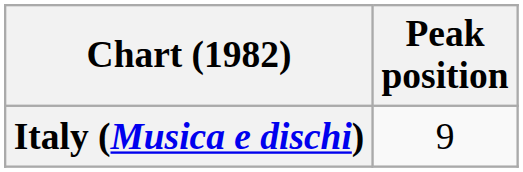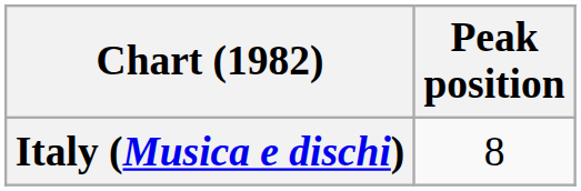Italy (Musica e dischi) | Peak position: 9 -> 8
